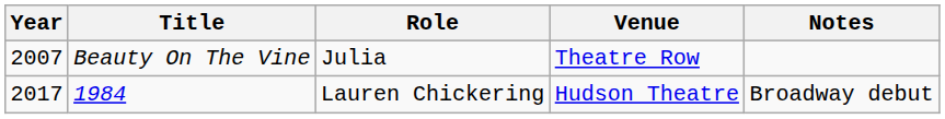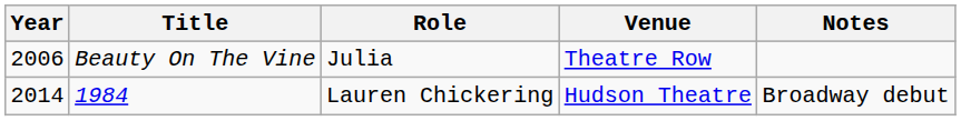Beauty On The Vine | Year: 2007 -> 2006
1984 | Year: 2017 -> 2014
